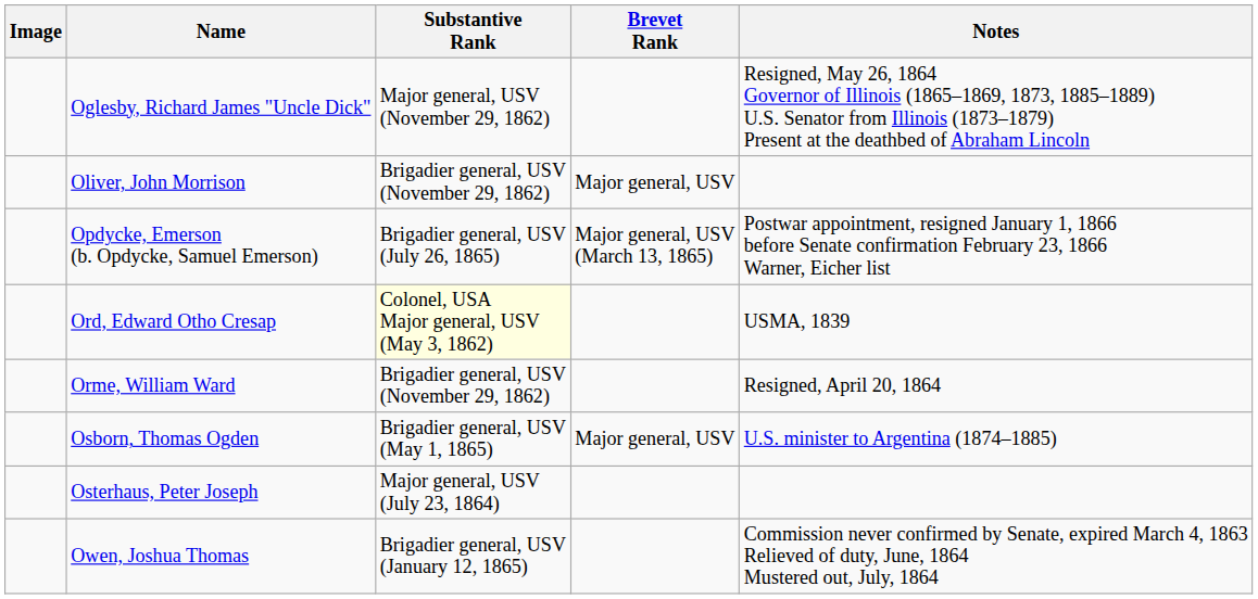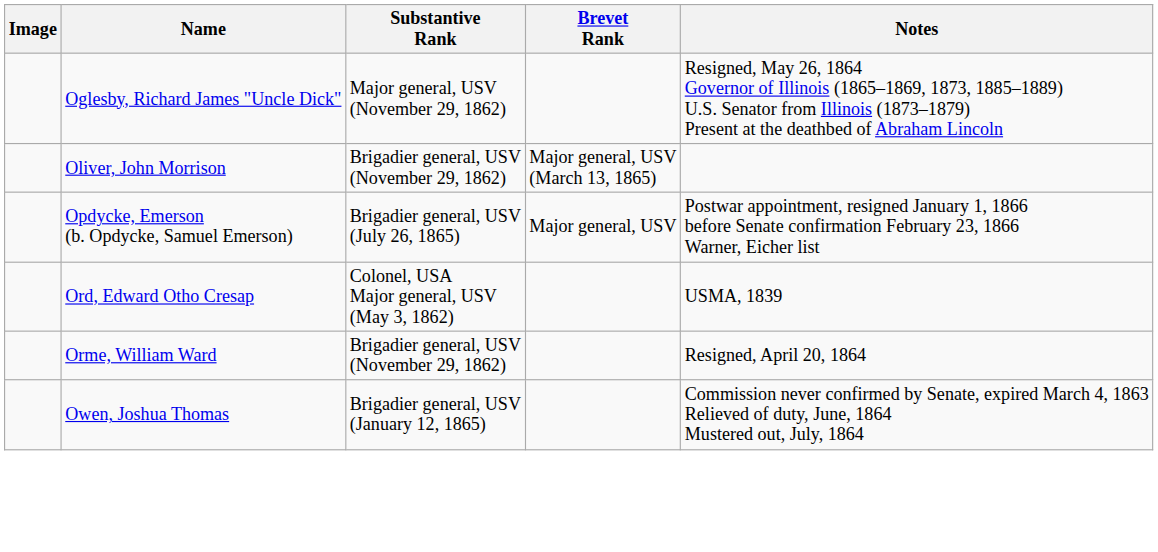Oliver, John Morrison | Brevet Rank: Major general, USV -> Major general, USV (March 13, 1865)
Opdycke, Emerson (b. Opdycke, Samuel Emerson) | Brevet Rank: Major general, USV (March 13, 1865) -> Major general, USV
Ord, Edward Otho Cresap | Substantive Rank: lightyellow background -> no background
- row: Osborn, Thomas Ogden | Brigadier general, USV (May 1, 1865) | Major general, USV | U.S. minister to Argentina (1874–1885)
- row: Osterhaus, Peter Joseph | Major general, USV (July 23, 1864)
